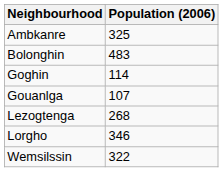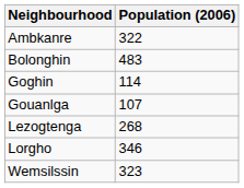Ambkanre | Population (2006): 325 -> 322
Wemsilssin | Population (2006): 322 -> 323
